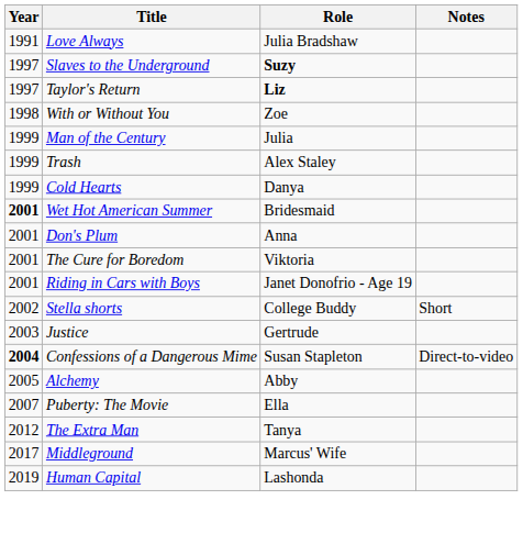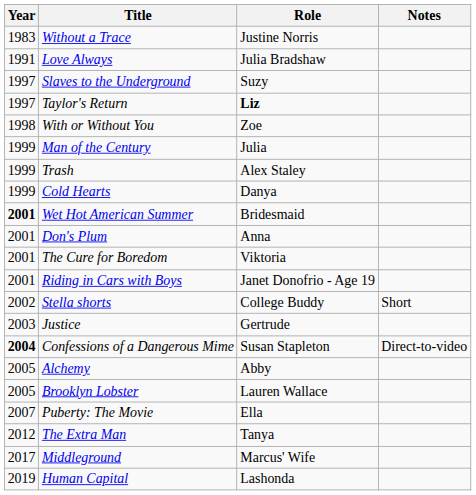+ row: 1983 | Without a Trace | Justine Norris
Slaves to the Underground | Role: bold -> normal
+ row: 2005 | Brooklyn Lobster | Lauren Wallace
